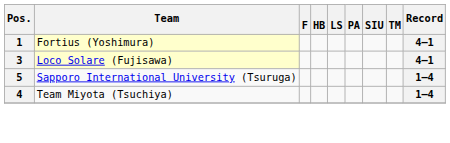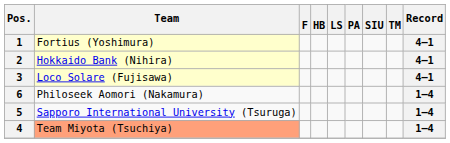+ row: 2 | Hokkaido Bank (Nihira) | 4–1
+ row: 6 | Philoseek Aomori (Nakamura) | 1–4
4 | Team: no background -> lightsalmon background
